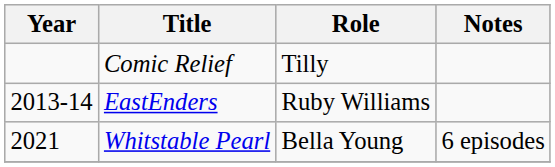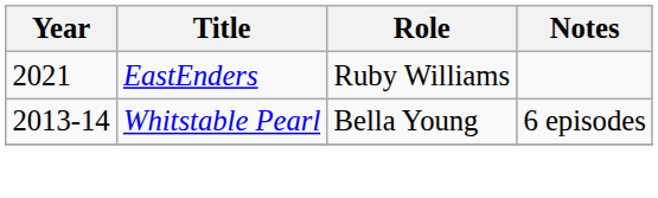- row: Comic Relief | Tilly
EastEnders | Year: 2013-14 -> 2021
Whitstable Pearl | Year: 2021 -> 2013-14
